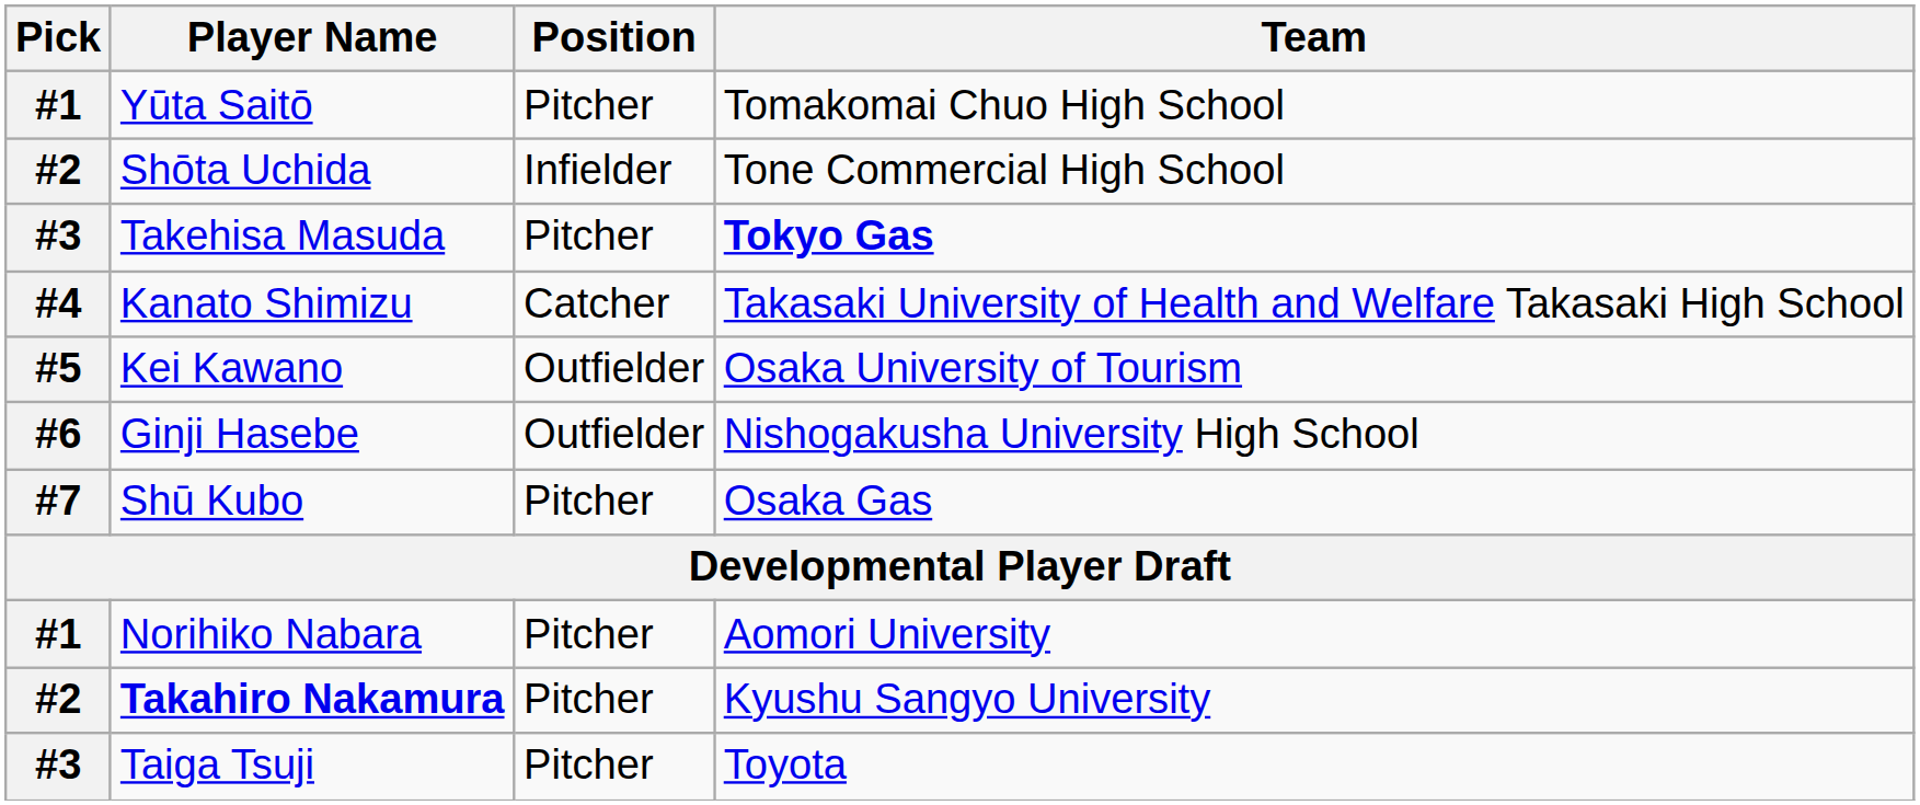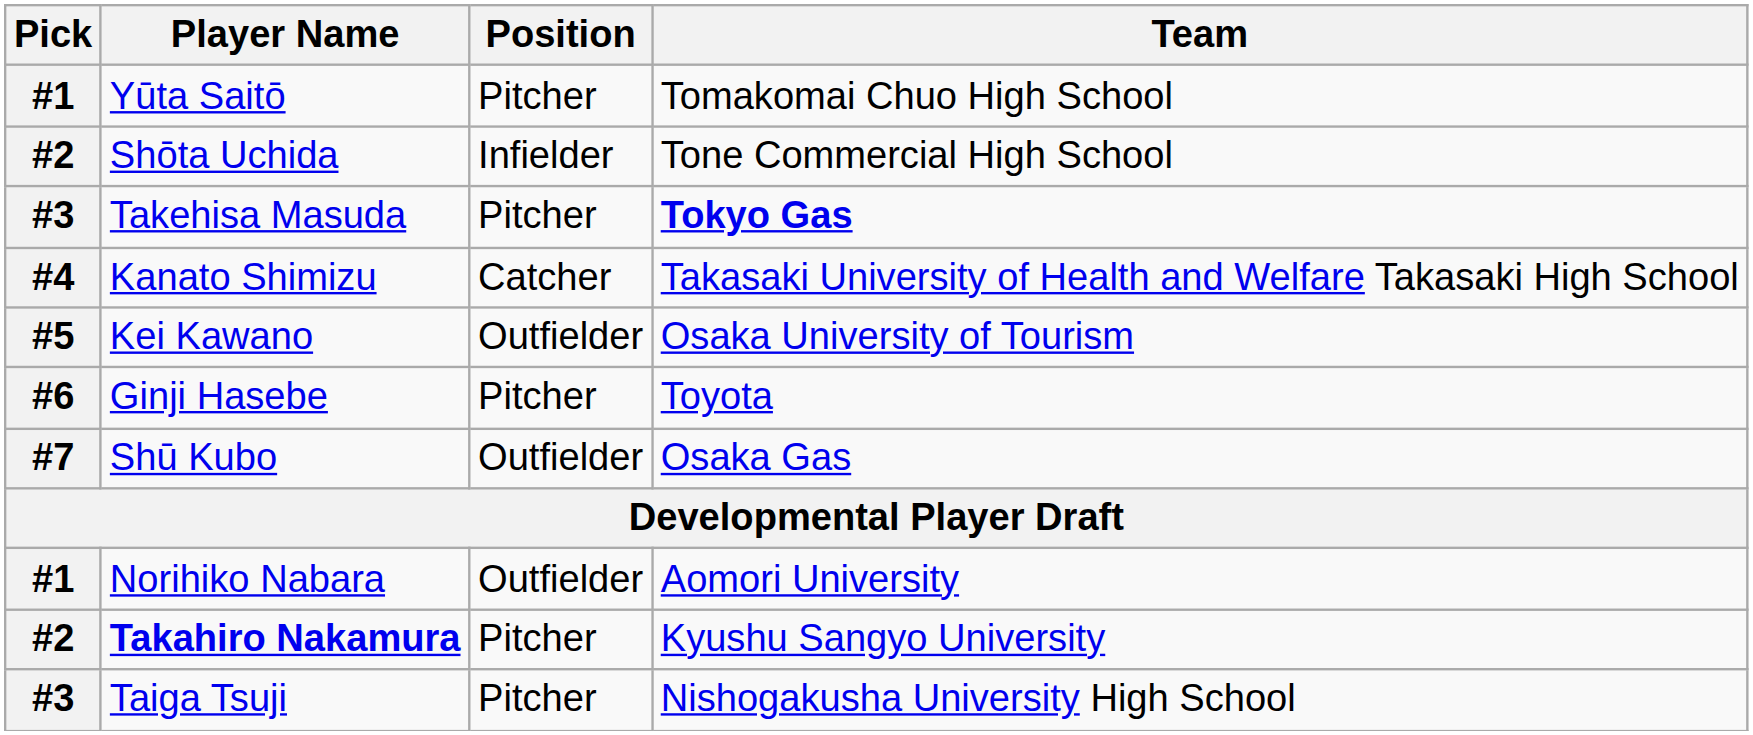Ginji Hasebe | Position: Outfielder -> Pitcher
Ginji Hasebe | Team: Nishogakusha University High School -> Toyota
Shū Kubo | Position: Pitcher -> Outfielder
Norihiko Nabara | Position: Pitcher -> Outfielder
Taiga Tsuji | Team: Toyota -> Nishogakusha University High School
